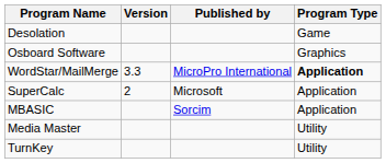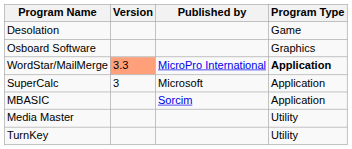WordStar/MailMerge | Version: no background -> lightsalmon background
SuperCalc | Version: 2 -> 3
